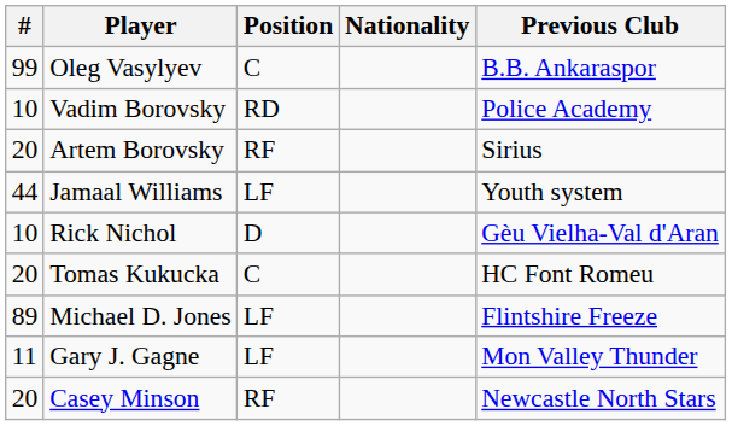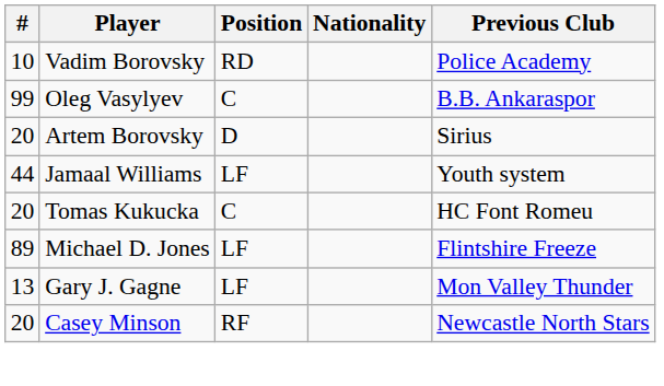rows swapped: Oleg Vasylyev <-> Vadim Borovsky
Artem Borovsky | Position: RF -> D
- row: 10 | Rick Nichol | D | Gèu Vielha-Val d'Aran
Gary J. Gagne | #: 11 -> 13
